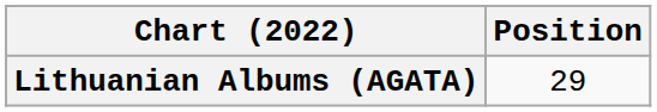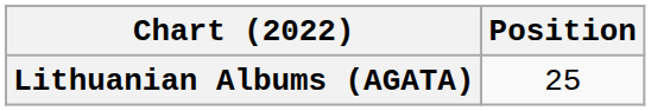Lithuanian Albums (AGATA) | Position: 29 -> 25
